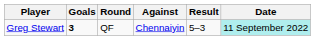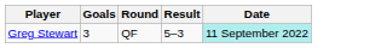- column: Against | Chennaiyin
Greg Stewart | Goals: bold -> normal
